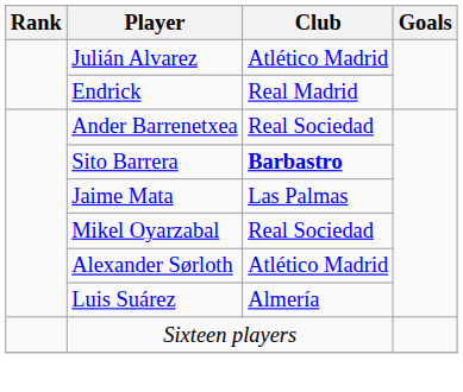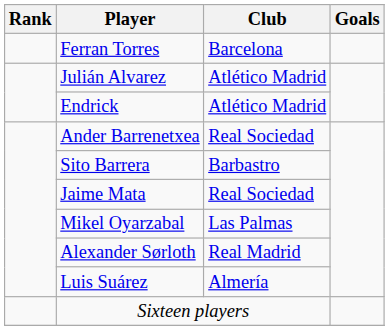+ row: Ferran Torres | Barcelona
Endrick | Club: Real Madrid -> Atlético Madrid
Sito Barrera | Club: bold -> normal
Jaime Mata | Club: Las Palmas -> Real Sociedad
Mikel Oyarzabal | Club: Real Sociedad -> Las Palmas
Alexander Sørloth | Club: Atlético Madrid -> Real Madrid
